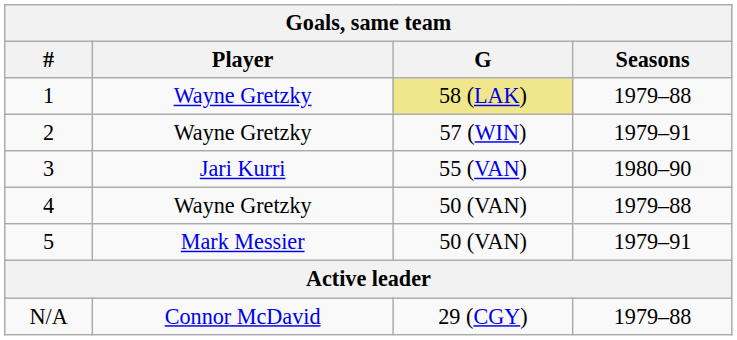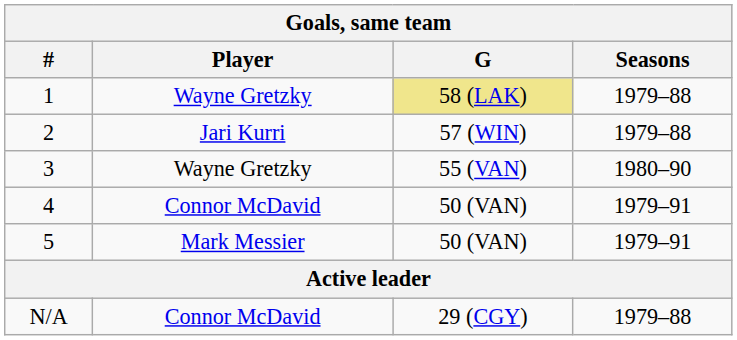2 | Player: Wayne Gretzky -> Jari Kurri
2 | Seasons: 1979–91 -> 1979–88
3 | Player: Jari Kurri -> Wayne Gretzky
4 | Player: Wayne Gretzky -> Connor McDavid
4 | Seasons: 1979–88 -> 1979–91
